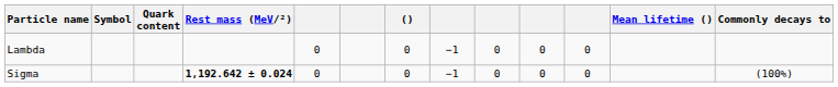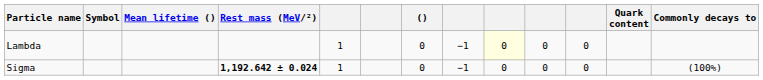columns swapped: Quark content <-> Mean lifetime ()
Lambda | column 5: 0 -> 1
Lambda | column 9: no background -> lightyellow background
Sigma | column 5: 0 -> 1
